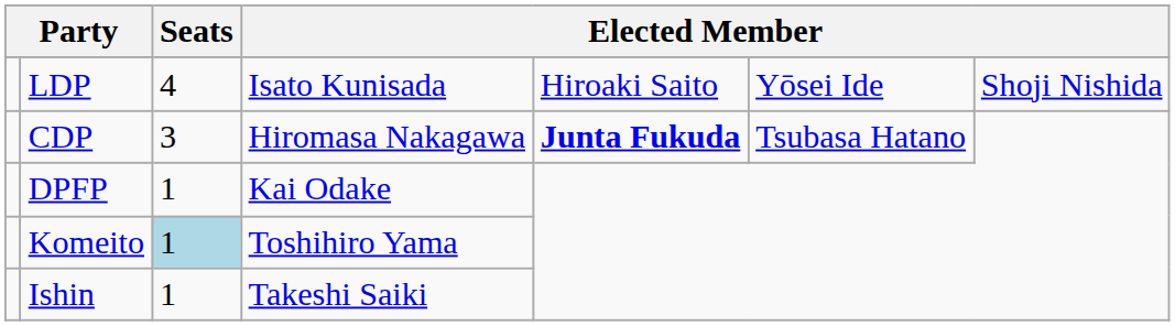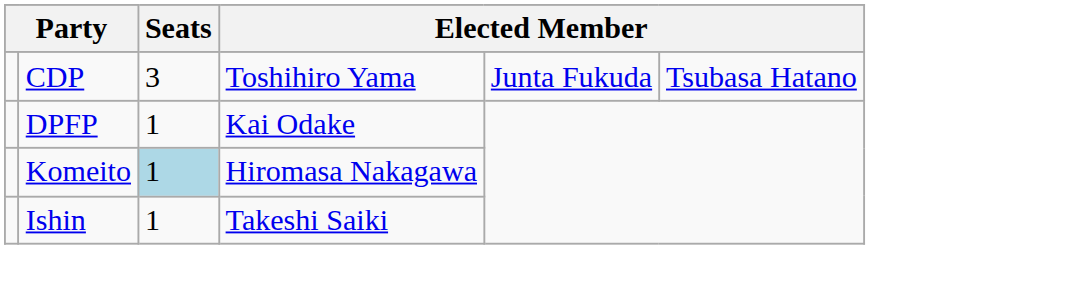- row: LDP | 4 | Isato Kunisada | Hiroaki Saito | Yōsei Ide | Shoji Nishida
CDP | column 4: Hiromasa Nakagawa -> Toshihiro Yama
CDP | column 5: bold -> normal
Komeito | column 4: Toshihiro Yama -> Hiromasa Nakagawa
